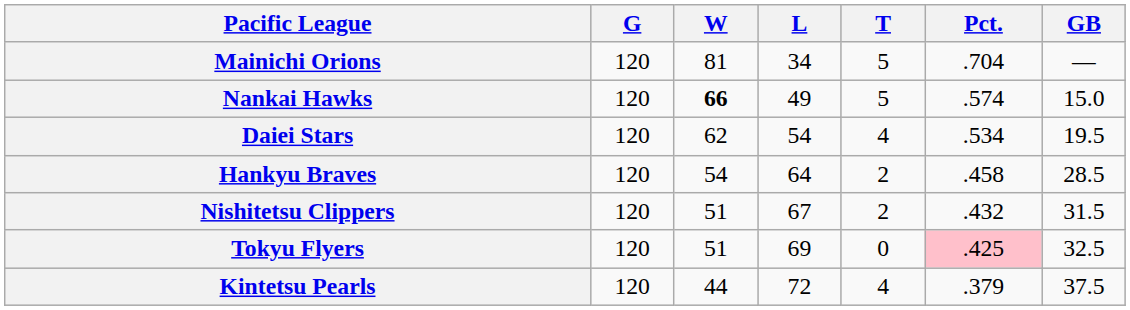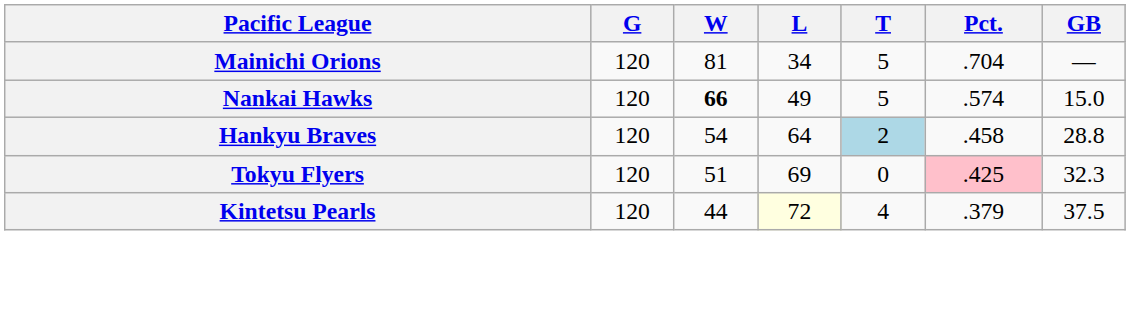- row: Daiei Stars | 120 | 62 | 54 | 4 | .534 | 19.5
Hankyu Braves | T: no background -> lightblue background
Hankyu Braves | GB: 28.5 -> 28.8
- row: Nishitetsu Clippers | 120 | 51 | 67 | 2 | .432 | 31.5
Tokyu Flyers | GB: 32.5 -> 32.3
Kintetsu Pearls | L: no background -> lightyellow background
